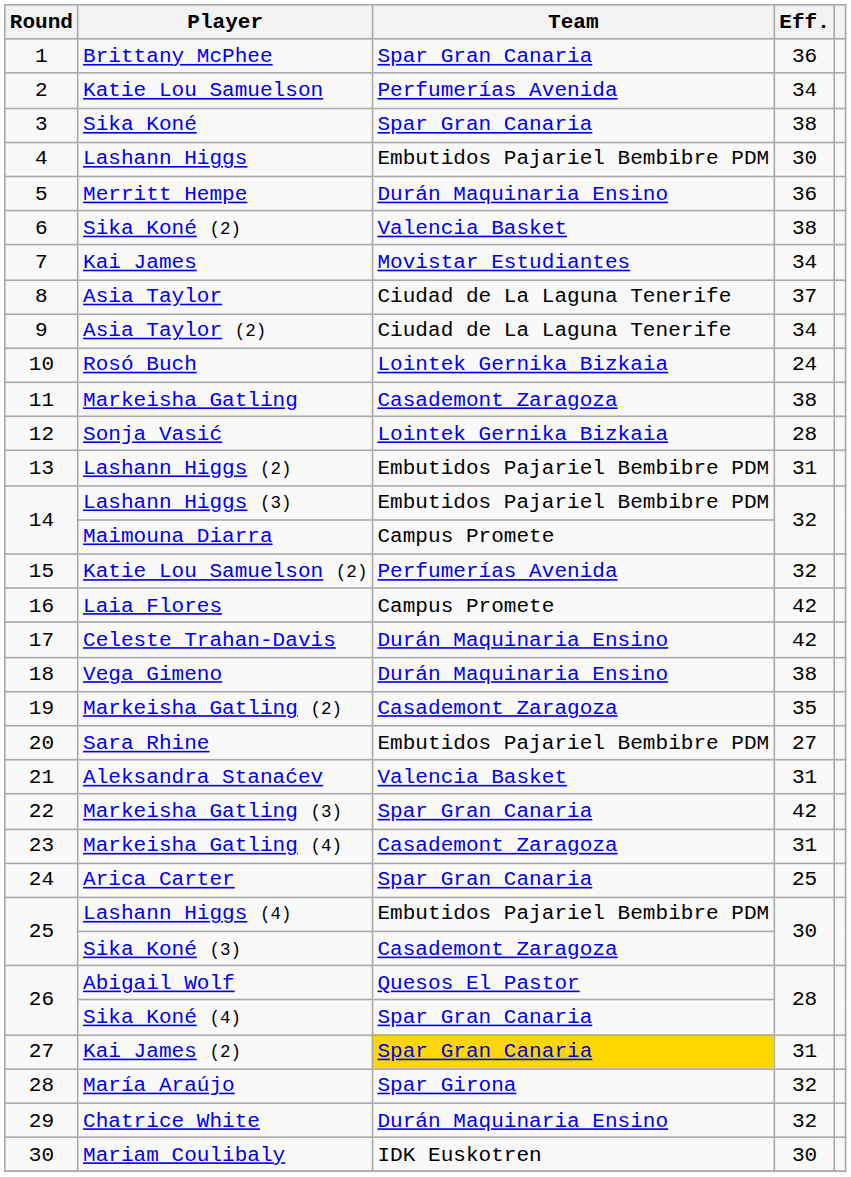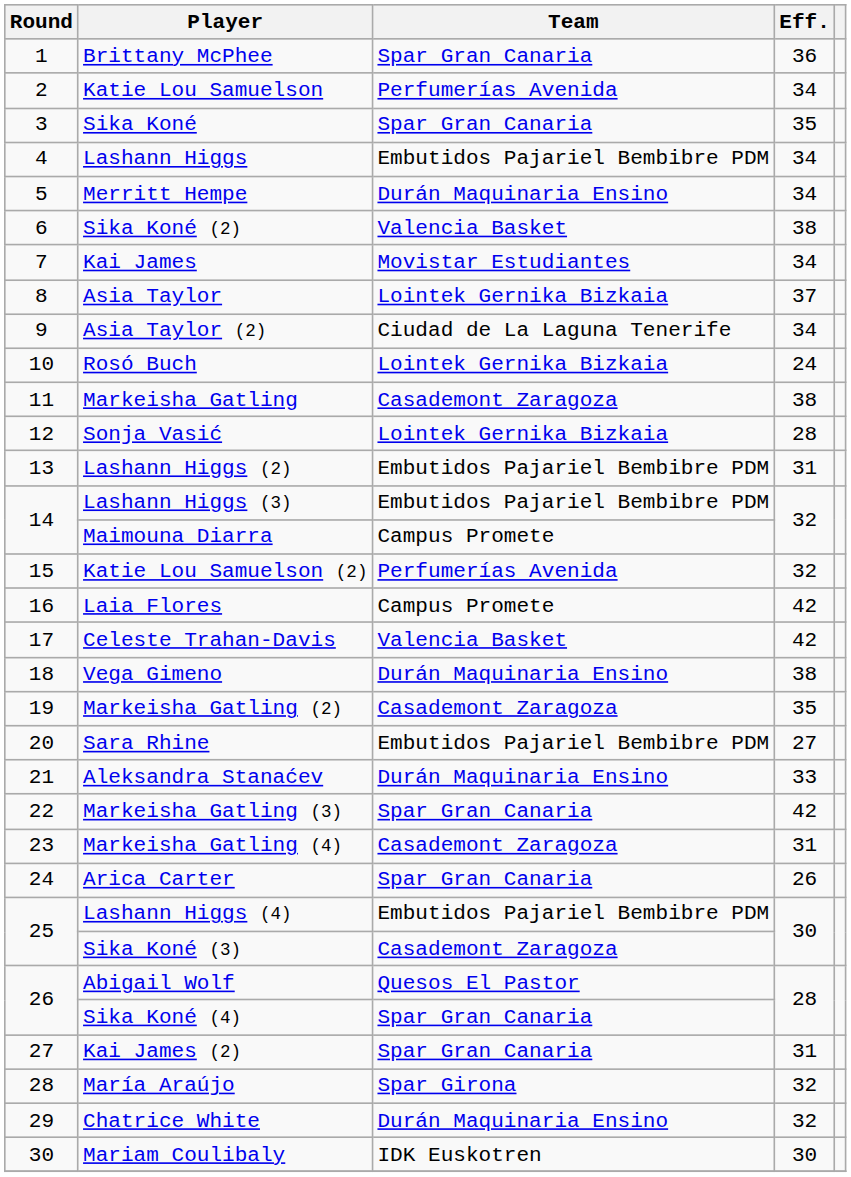Sika Koné | Eff.: 38 -> 35
Lashann Higgs | Eff.: 30 -> 34
Merritt Hempe | Eff.: 36 -> 34
Asia Taylor | Team: Ciudad de La Laguna Tenerife -> Lointek Gernika Bizkaia
Celeste Trahan-Davis | Team: Durán Maquinaria Ensino -> Valencia Basket
Aleksandra Stanaćev | Team: Valencia Basket -> Durán Maquinaria Ensino
Aleksandra Stanaćev | Eff.: 31 -> 33
Arica Carter | Eff.: 25 -> 26
Kai James (2) | Team: gold background -> no background
